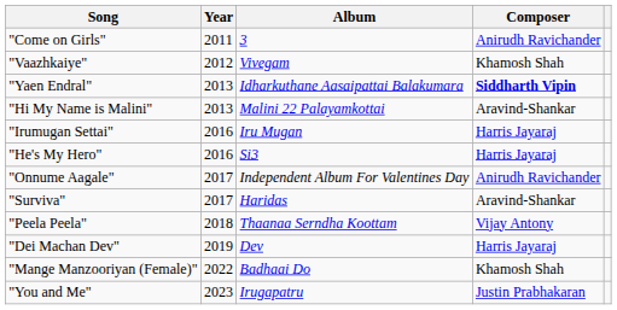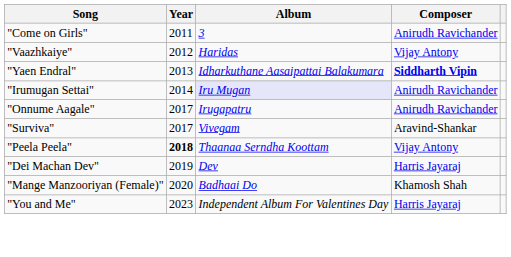"Vaazhkaiye" | Album: Vivegam -> Haridas
"Vaazhkaiye" | Composer: Khamosh Shah -> Vijay Antony
- row: "Hi My Name is Malini" | 2013 | Malini 22 Palayamkottai | Aravind-Shankar
"Irumugan Settai" | Year: 2016 -> 2014
"Irumugan Settai" | Album: no background -> lavender background
"Irumugan Settai" | Composer: Harris Jayaraj -> Anirudh Ravichander
- row: "He's My Hero" | 2016 | Si3 | Harris Jayaraj
"Onnume Aagale" | Album: Independent Album For Valentines Day -> Irugapatru
"Surviva" | Album: Haridas -> Vivegam
"Peela Peela" | Year: normal -> bold
"Mange Manzooriyan (Female)" | Year: 2022 -> 2020
"You and Me" | Album: Irugapatru -> Independent Album For Valentines Day
"You and Me" | Composer: Justin Prabhakaran -> Harris Jayaraj
